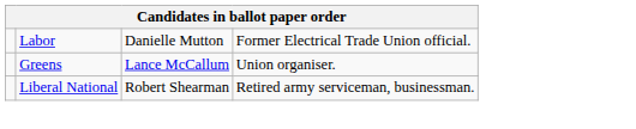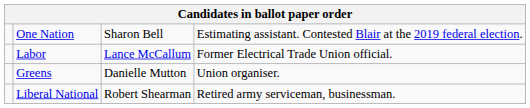+ row: One Nation | Sharon Bell | Estimating assistant. Contested Blair at the 2019 federal election.
Labor | column 3: Danielle Mutton -> Lance McCallum
Greens | column 3: Lance McCallum -> Danielle Mutton
